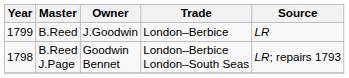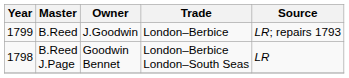B.Reed | Source: LR -> LR; repairs 1793
B.Reed J.Page | Source: LR; repairs 1793 -> LR
